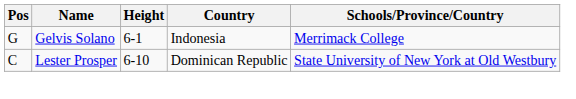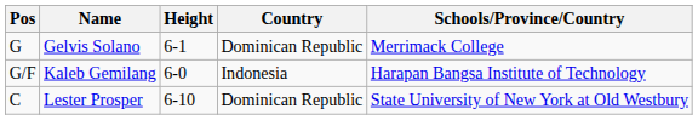Gelvis Solano | Country: Indonesia -> Dominican Republic
+ row: G/F | Kaleb Gemilang | 6-0 | Indonesia | Harapan Bangsa Institute of Technology
